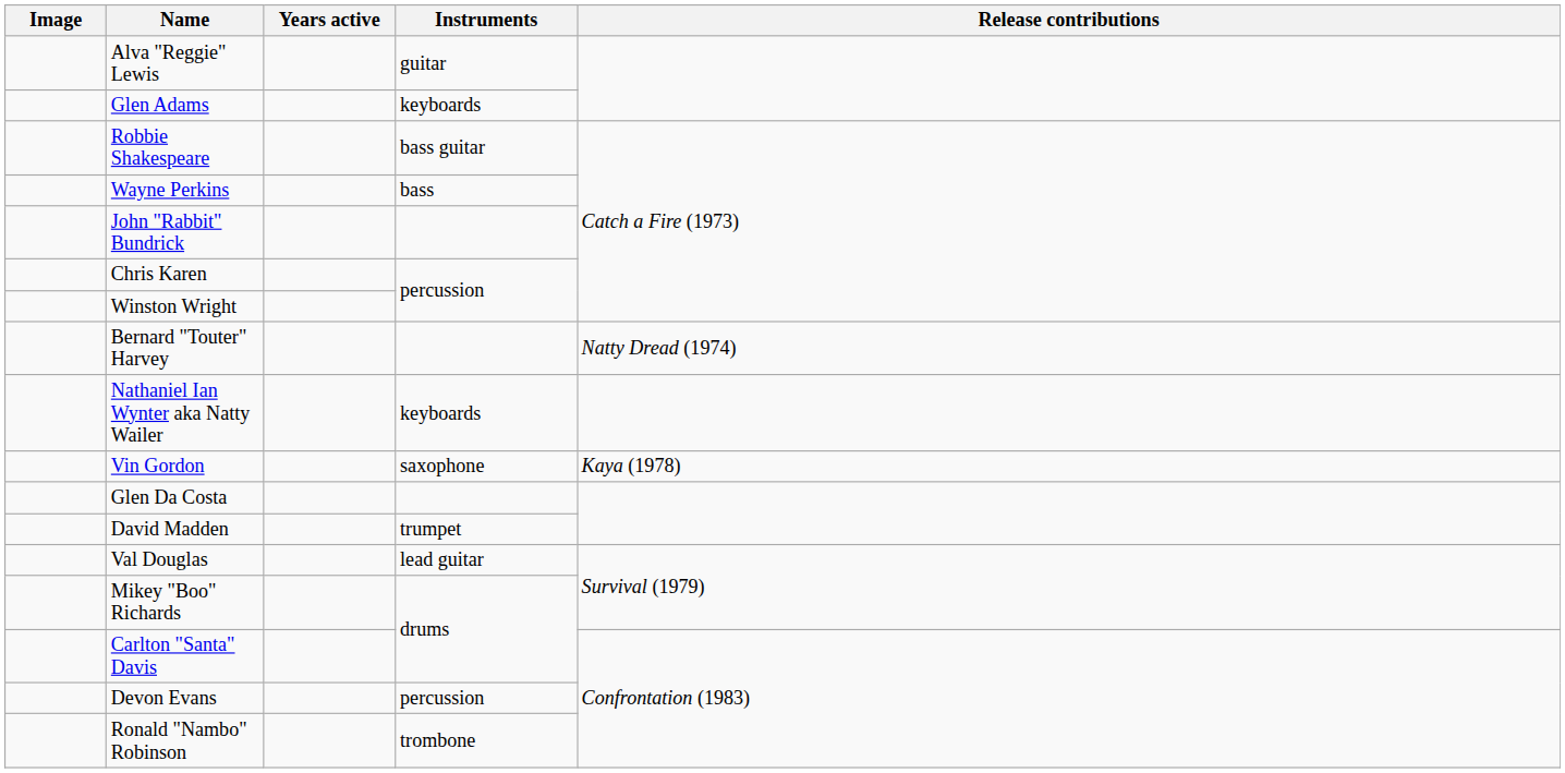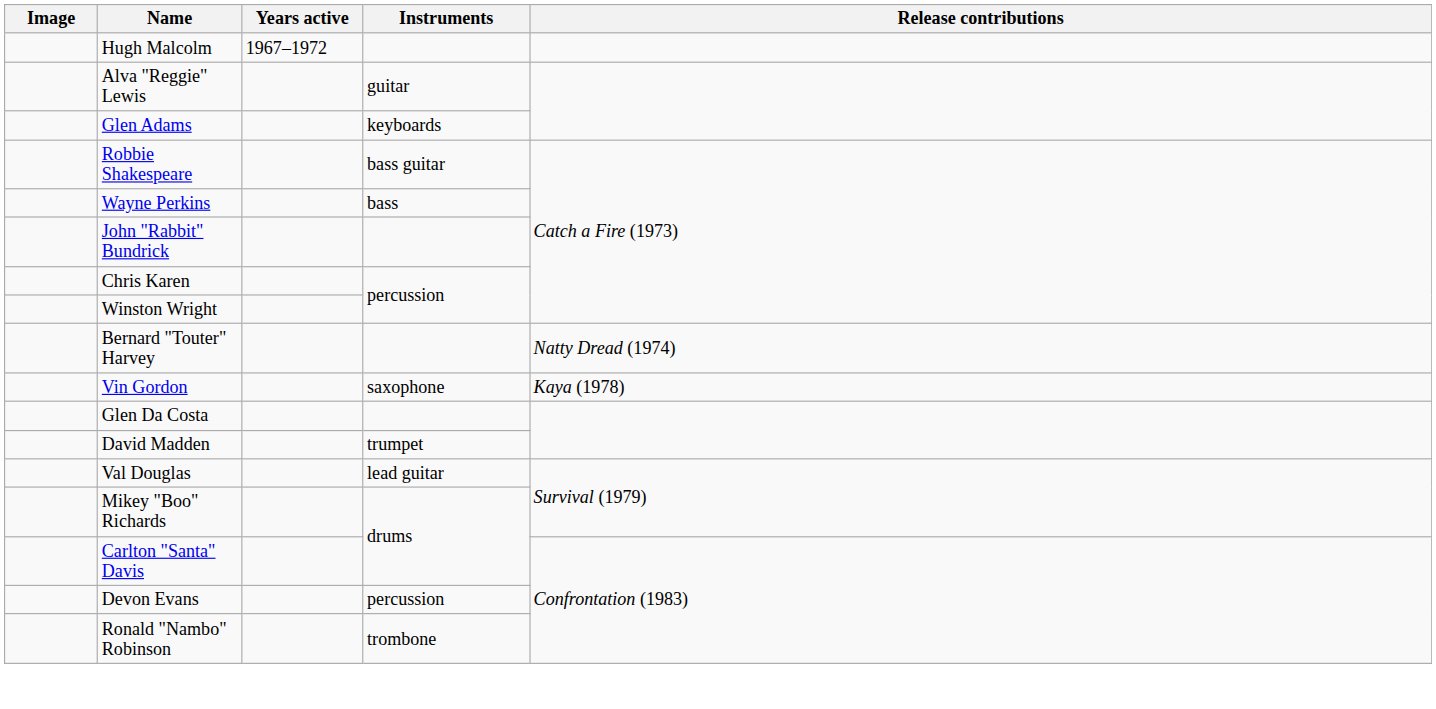+ row: Hugh Malcolm | 1967–1972
- row: Nathaniel Ian Wynter aka Natty Wailer | keyboards
